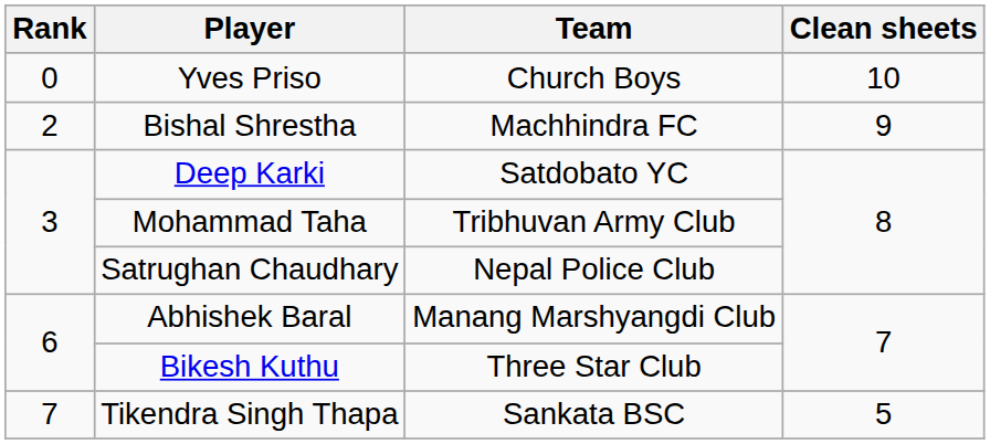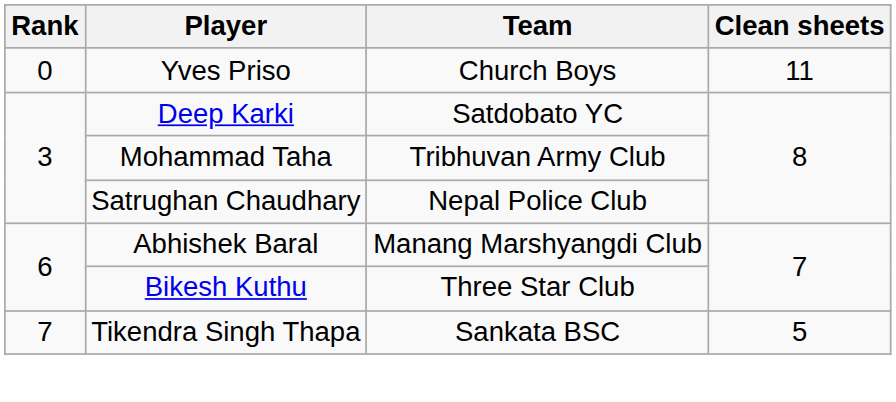Yves Priso | Clean sheets: 10 -> 11
- row: 2 | Bishal Shrestha | Machhindra FC | 9
